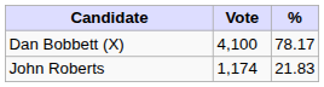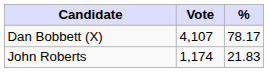Dan Bobbett (X) | Vote: 4,100 -> 4,107
